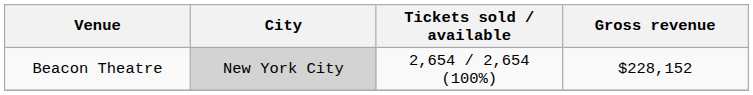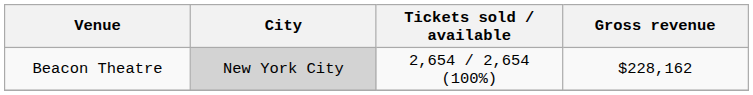Beacon Theatre | Gross revenue: $228,152 -> $228,162
